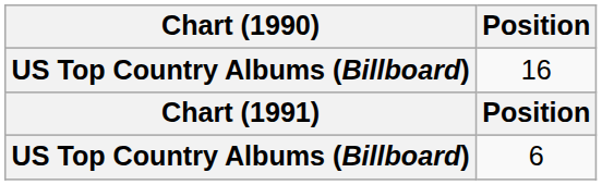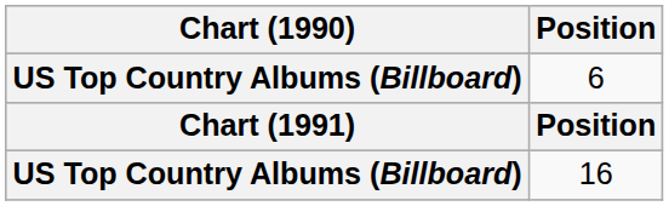rows swapped: 6 <-> 16
